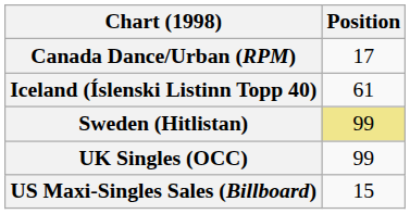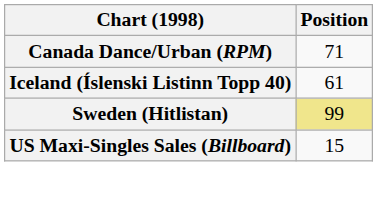Canada Dance/Urban (RPM) | Position: 17 -> 71
- row: UK Singles (OCC) | 99
